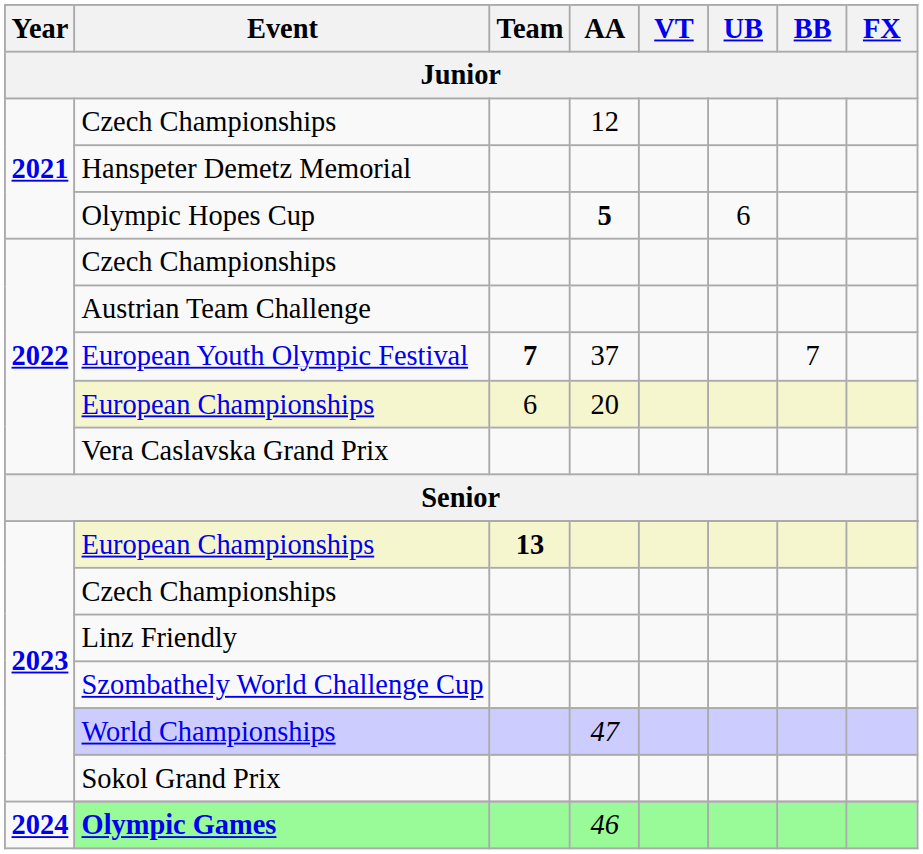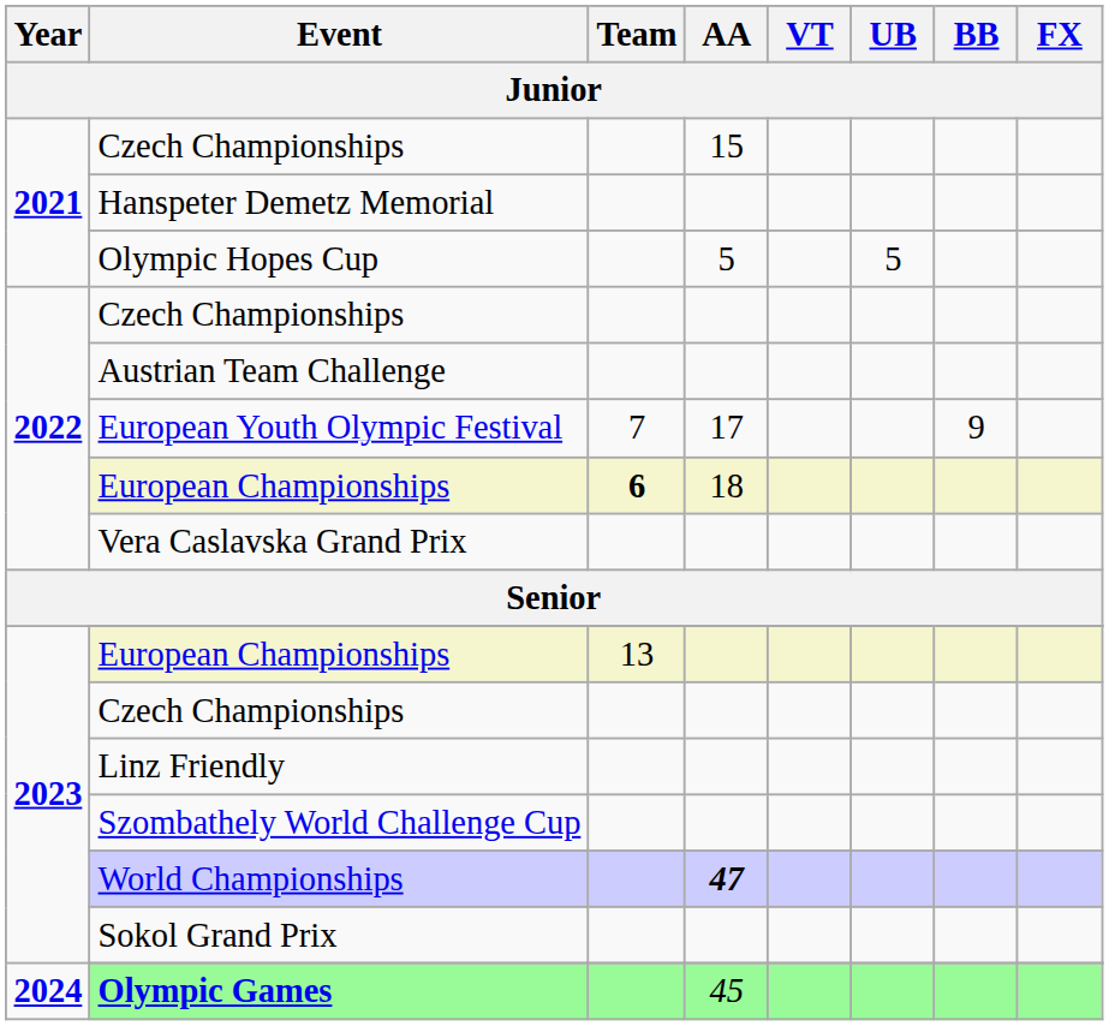2021 / Czech Championships | AA: 12 -> 15
Olympic Hopes Cup | AA: bold -> normal
Olympic Hopes Cup | UB: 6 -> 5
European Youth Olympic Festival | Team: bold -> normal
European Youth Olympic Festival | AA: 37 -> 17
European Youth Olympic Festival | BB: 7 -> 9
2022 / European Championships | Team: normal -> bold
2022 / European Championships | AA: 20 -> 18
2023 / European Championships | Team: bold -> normal
World Championships | AA: normal -> bold
Olympic Games | AA: 46 -> 45
